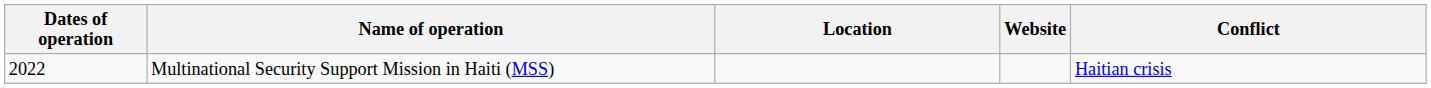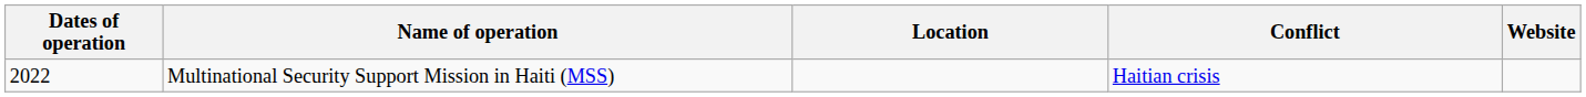columns swapped: Conflict <-> Website
